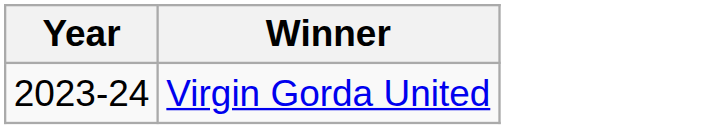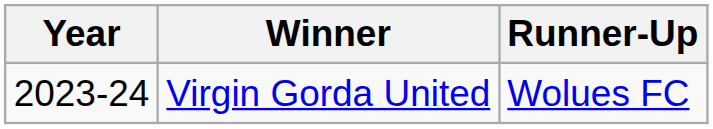+ column: Runner-Up | Wolues FC
